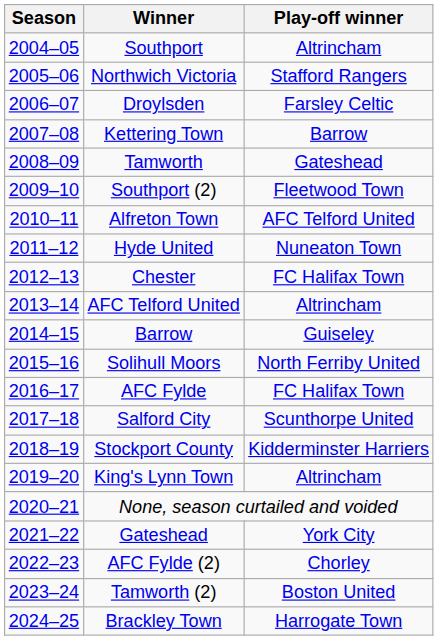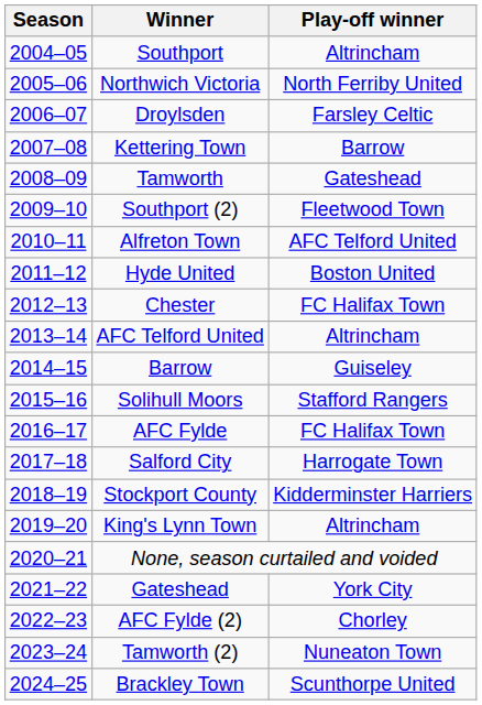Northwich Victoria | Play-off winner: Stafford Rangers -> North Ferriby United
Hyde United | Play-off winner: Nuneaton Town -> Boston United
Solihull Moors | Play-off winner: North Ferriby United -> Stafford Rangers
Salford City | Play-off winner: Scunthorpe United -> Harrogate Town
Tamworth (2) | Play-off winner: Boston United -> Nuneaton Town
Brackley Town | Play-off winner: Harrogate Town -> Scunthorpe United
